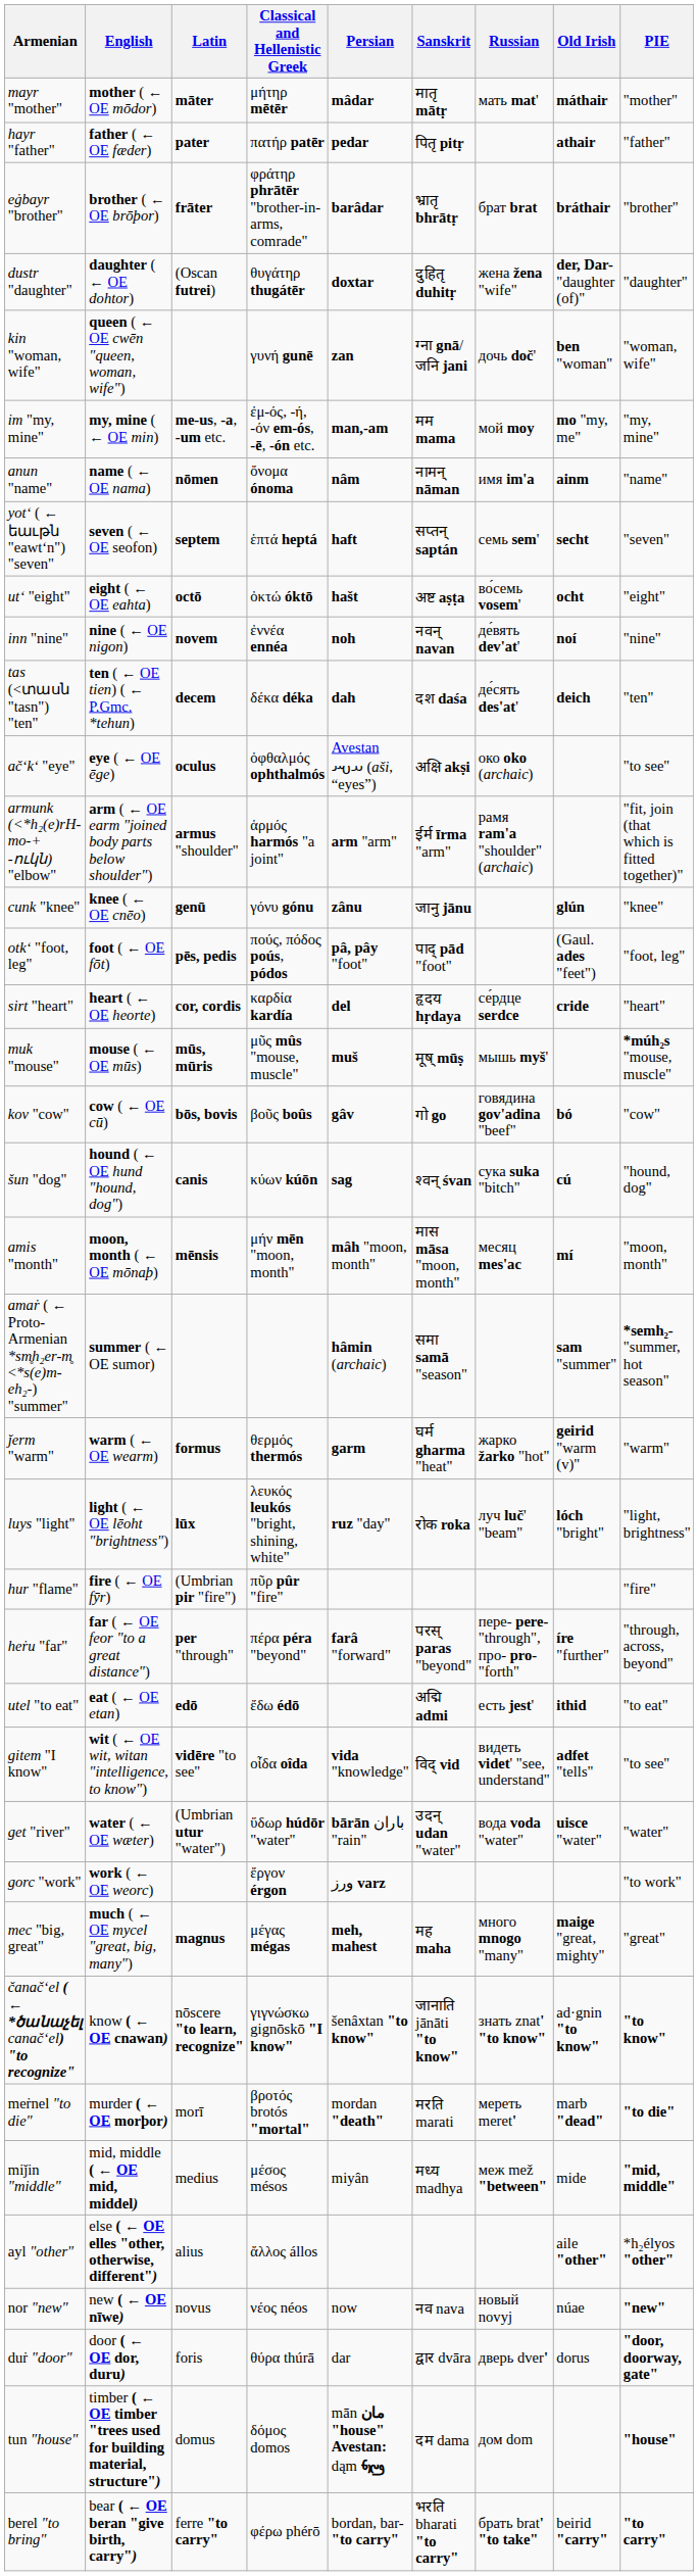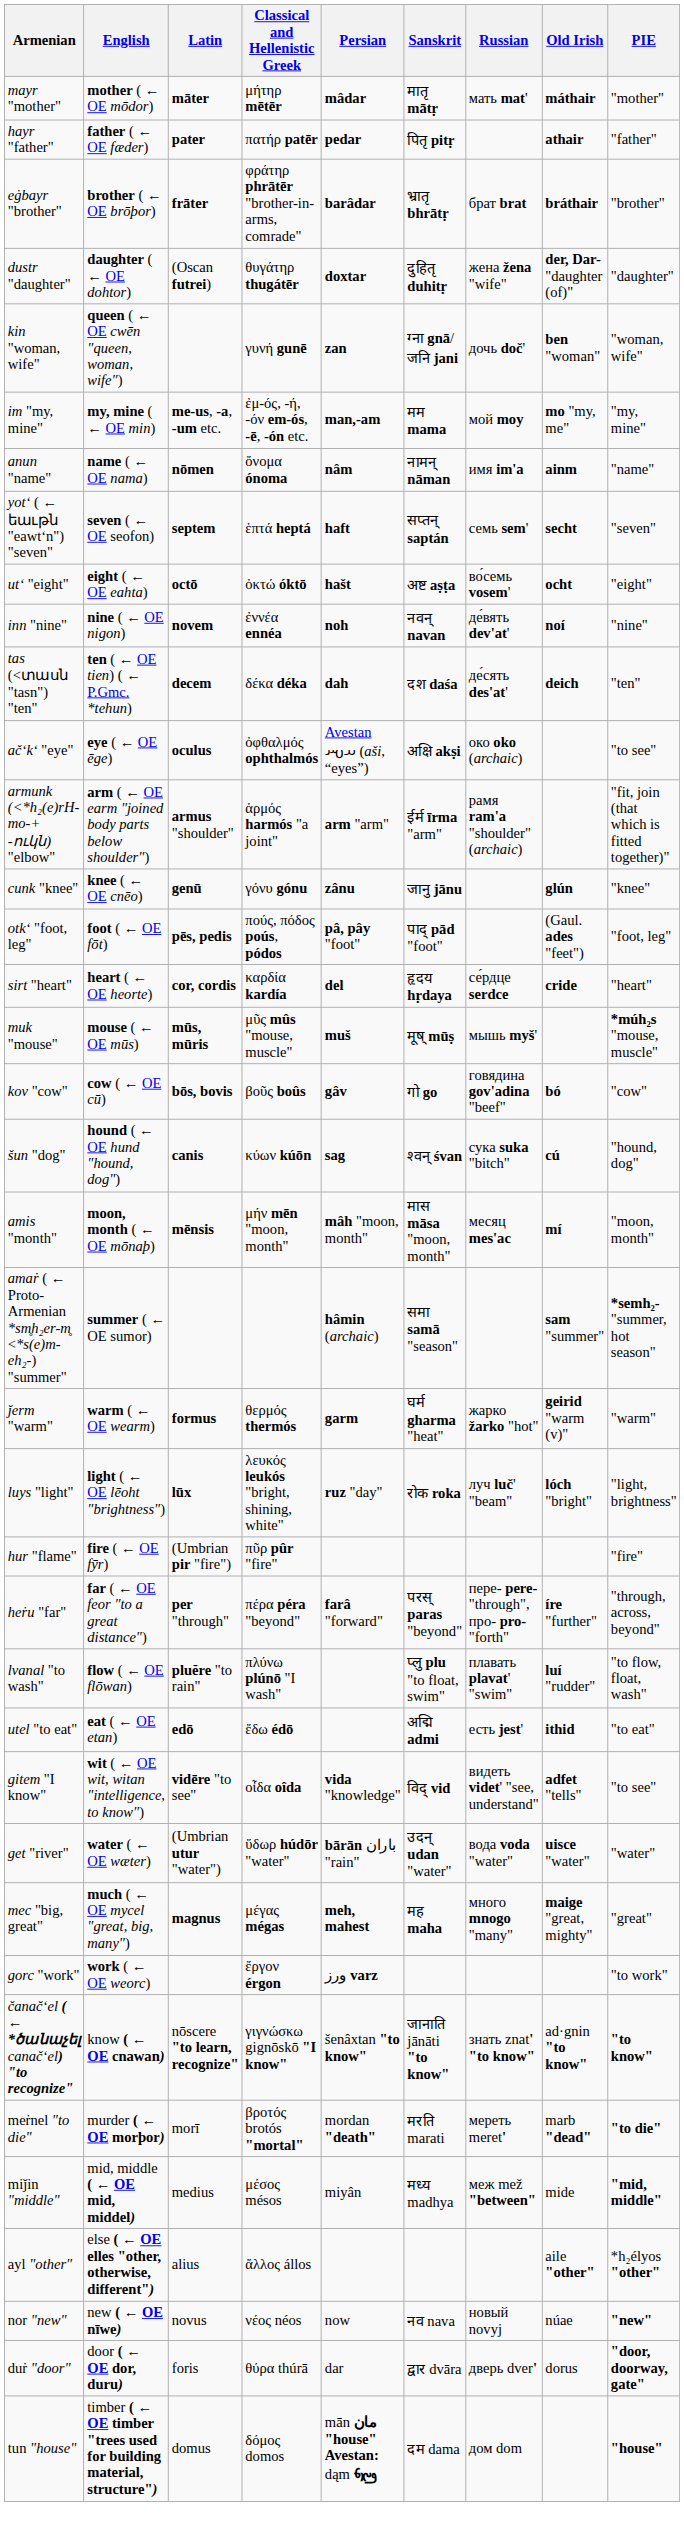+ row: lvanal "to wash" | flow ( ← OE flōwan) | pluĕre "to rain" | πλύνω plúnō "I wash" | प्लु plu "to float, swim" | плавать plavat' "swim" | luí "rudder" | "to flow, float, wash"
rows swapped: gorc "work" <-> mec "big, great"
- row: berel "to bring" | bear ( ← OE beran "give birth, carry") | ferre "to carry" | φέρω phérō | bordan, bar- "to carry" | भरति bharati "to carry" | брать brat' "to take" | beirid "carry" | "to carry"
